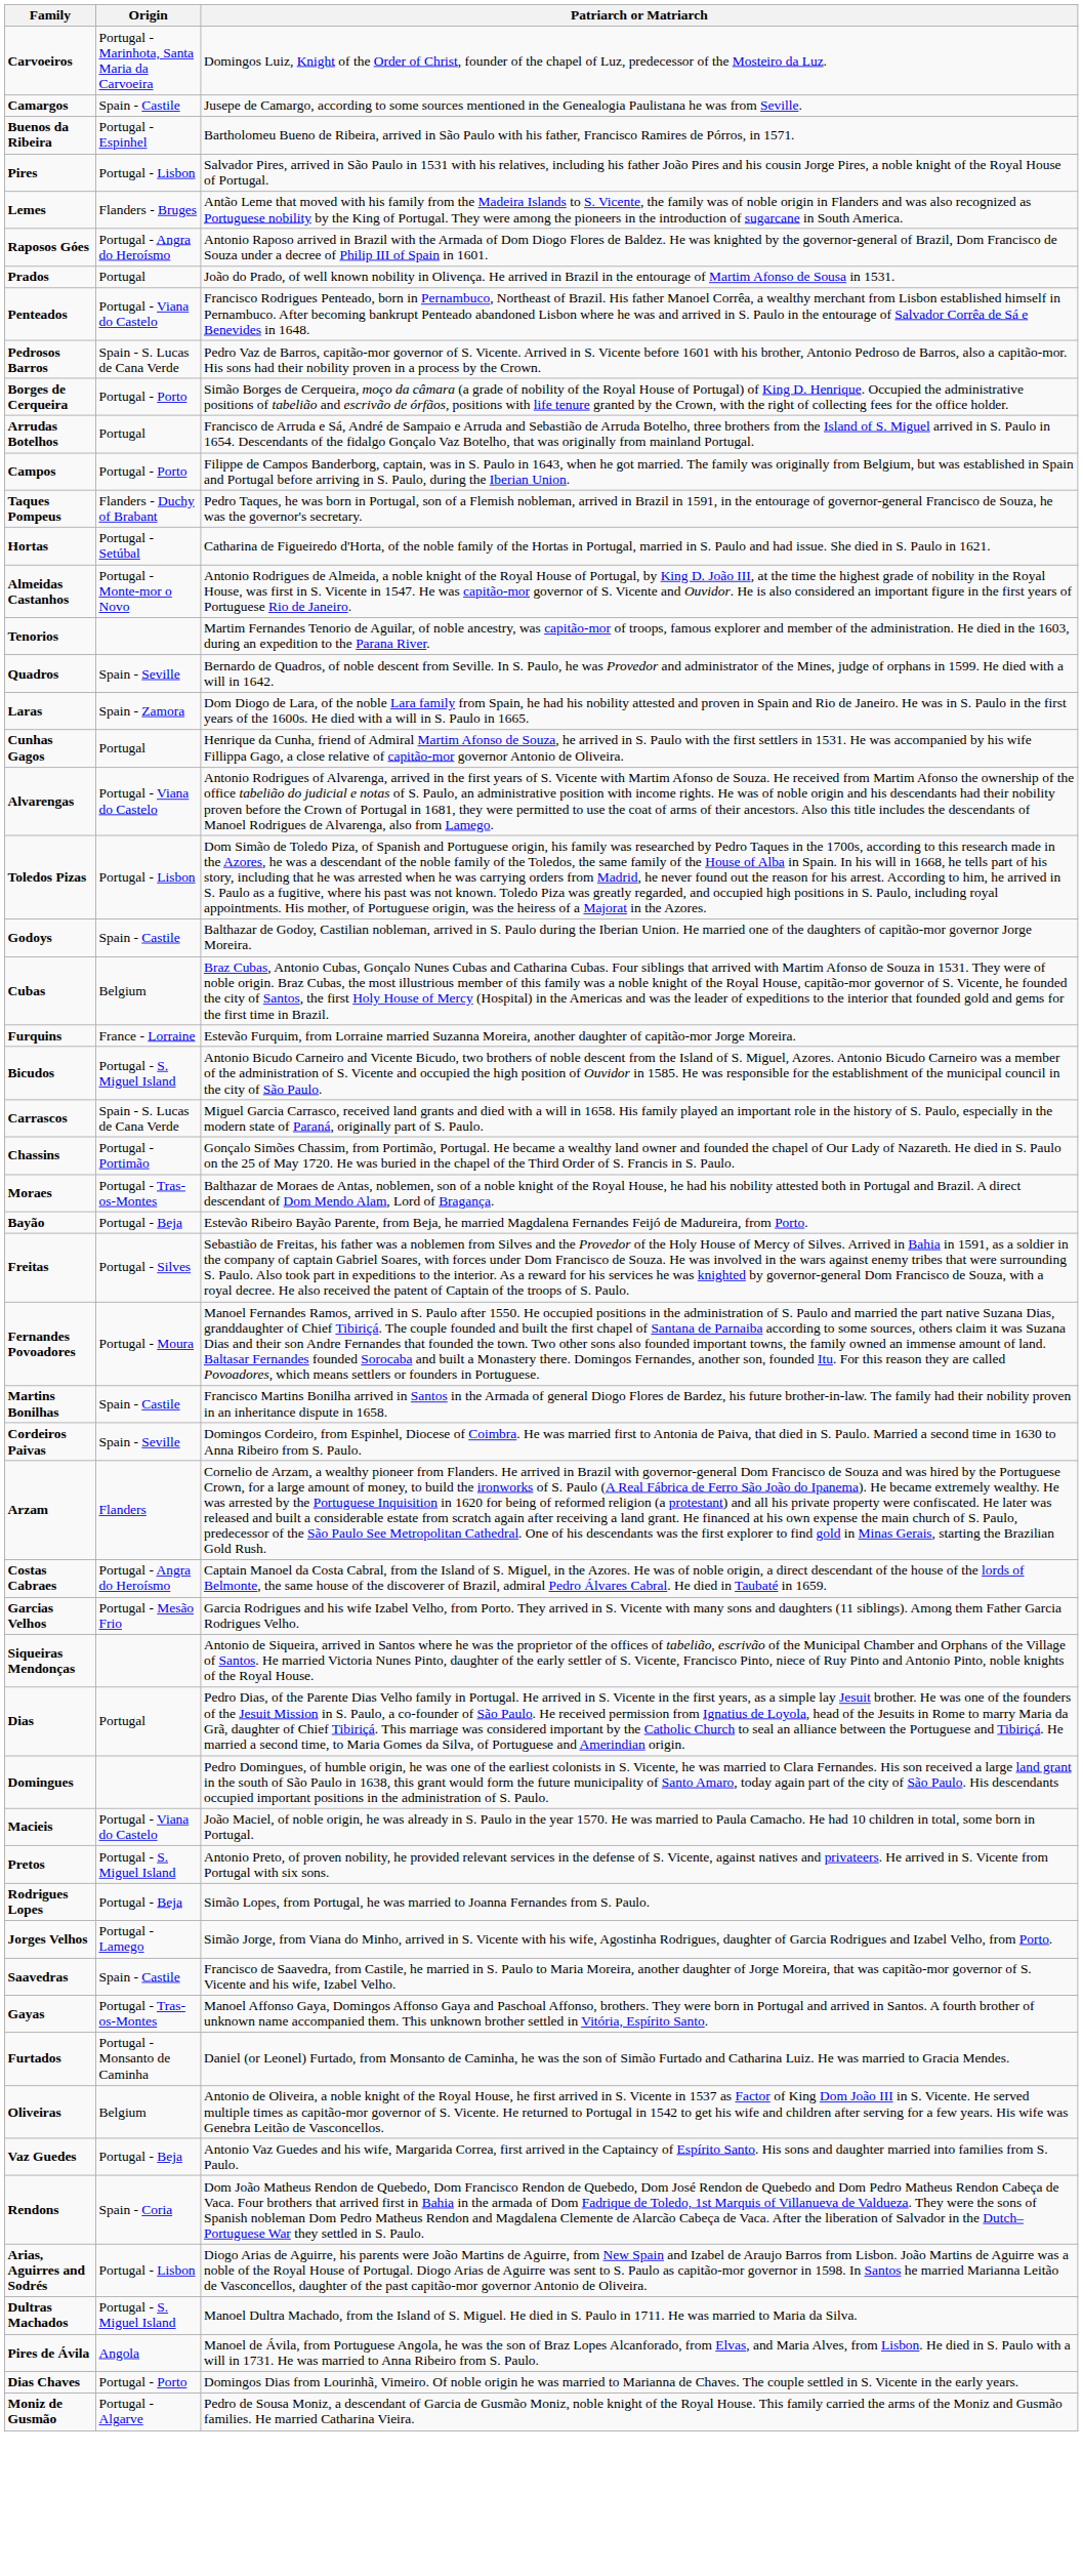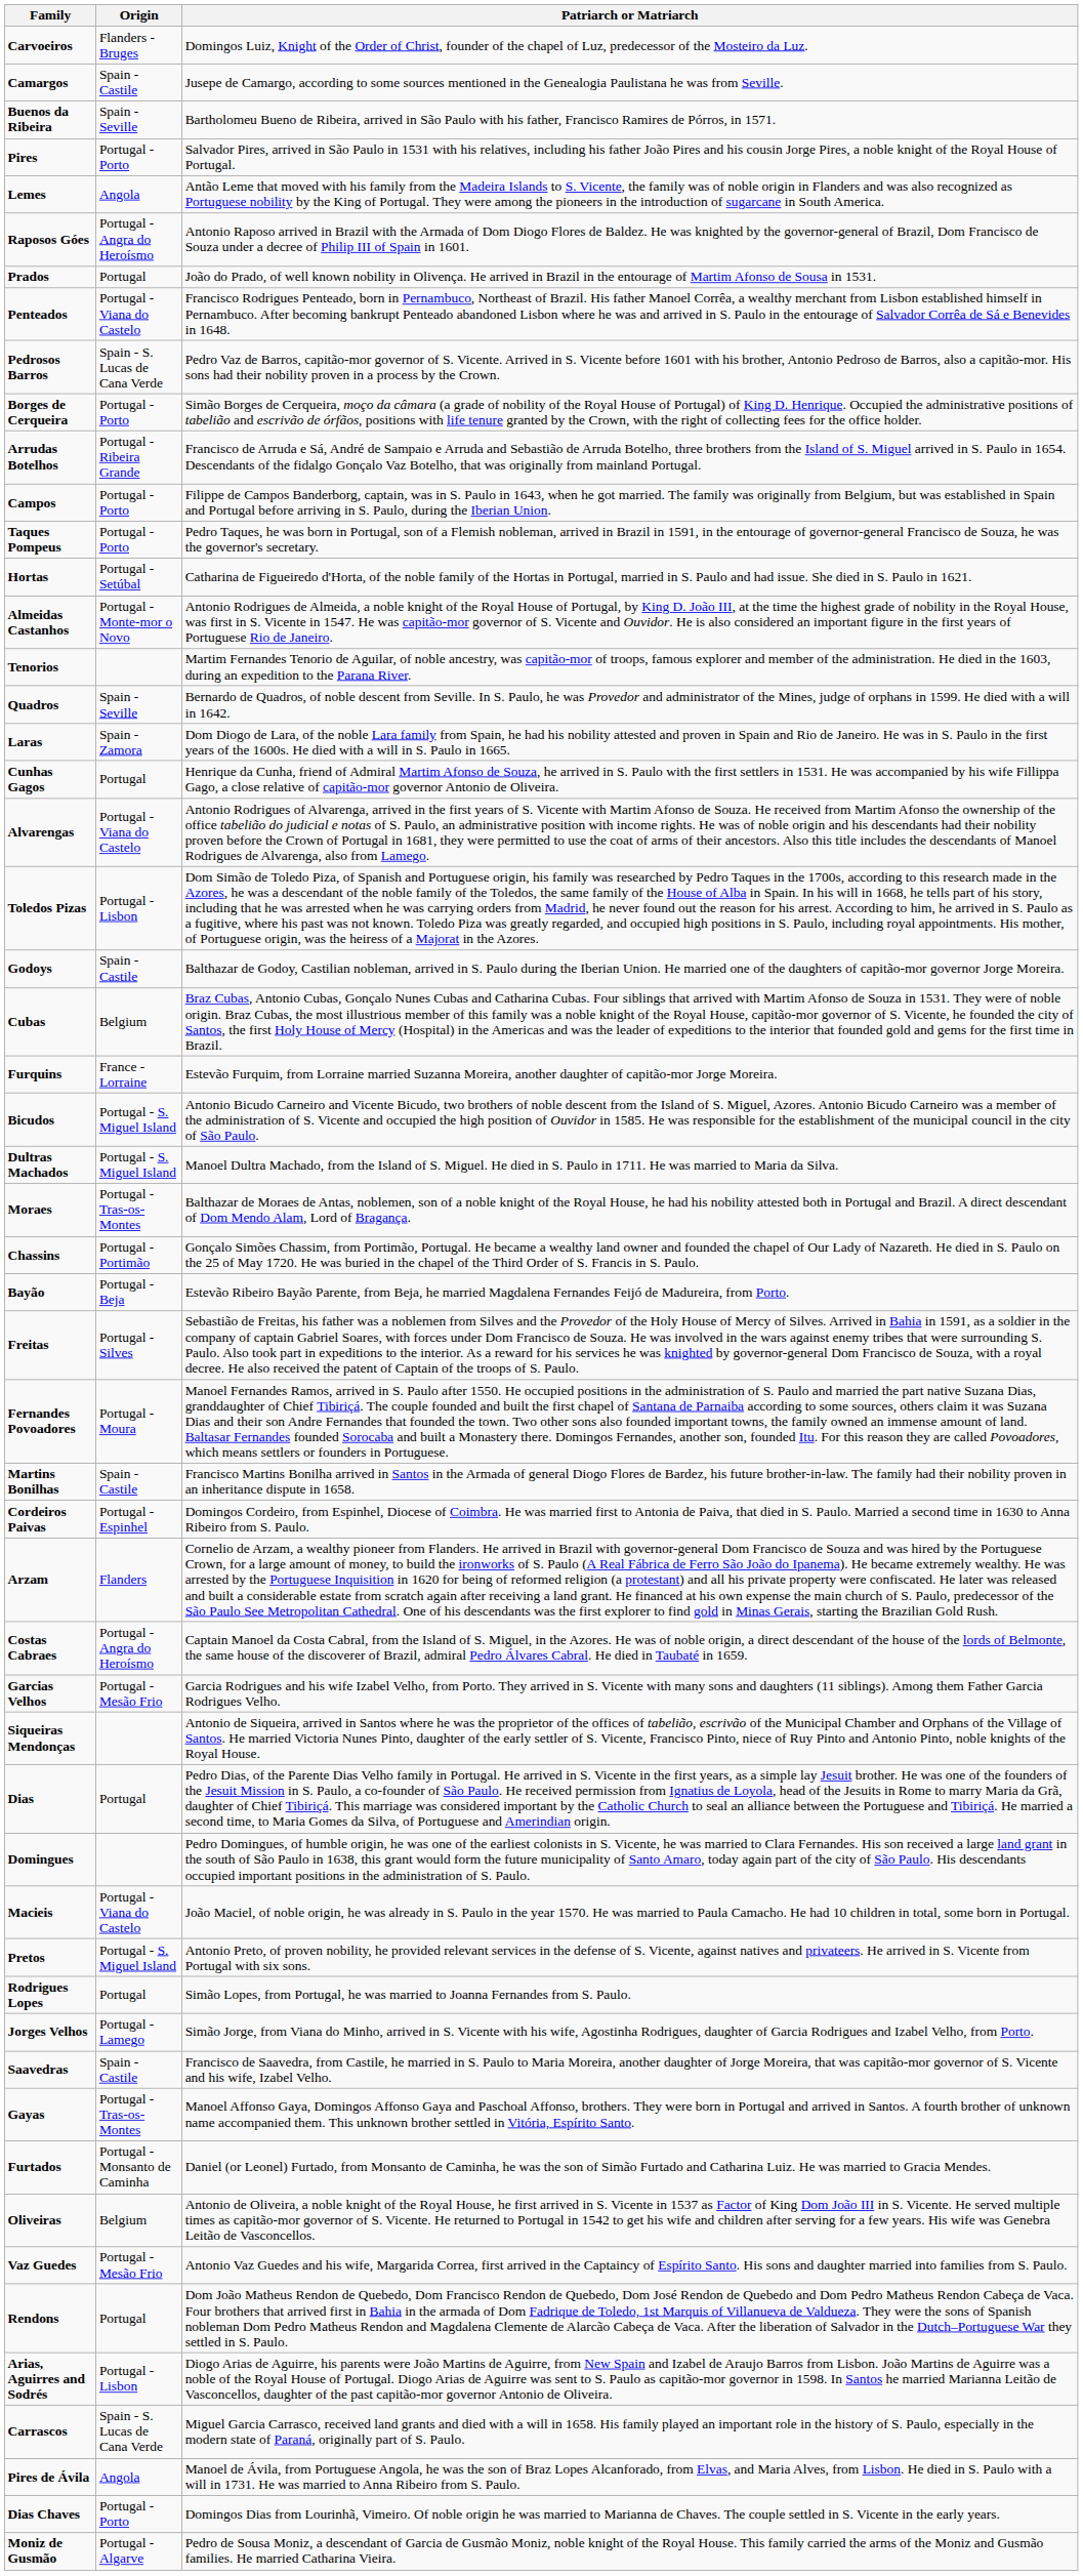Carvoeiros | Origin: Portugal - Marinhota, Santa Maria da Carvoeira -> Flanders - Bruges
Buenos da Ribeira | Origin: Portugal - Espinhel -> Spain - Seville
Pires | Origin: Portugal - Lisbon -> Portugal - Porto
Lemes | Origin: Flanders - Bruges -> Angola
Arrudas Botelhos | Origin: Portugal -> Portugal - Ribeira Grande
Taques Pompeus | Origin: Flanders - Duchy of Brabant -> Portugal - Porto
rows swapped: Carrascos <-> Dultras Machados
rows swapped: Chassins <-> Moraes
Cordeiros Paivas | Origin: Spain - Seville -> Portugal - Espinhel
Rodrigues Lopes | Origin: Portugal - Beja -> Portugal
Vaz Guedes | Origin: Portugal - Beja -> Portugal - Mesão Frio
Rendons | Origin: Spain - Coria -> Portugal
